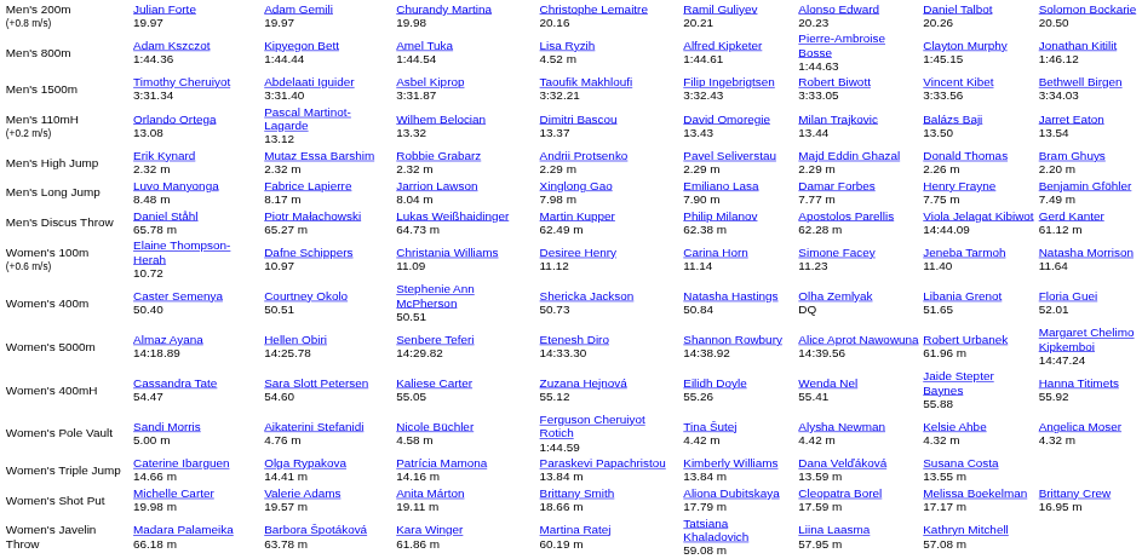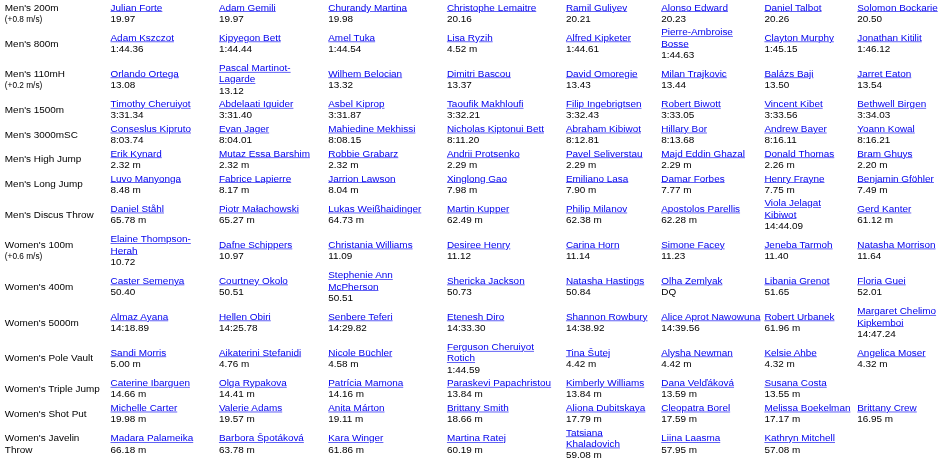rows swapped: Men's 1500m <-> Men's 110mH (+0.2 m/s)
+ row: Men's 3000mSC | Conseslus Kipruto 8:03.74 | Evan Jager 8:04.01 | Mahiedine Mekhissi 8:08.15 | Nicholas Kiptonui Bett 8:11.20 | Abraham Kibiwot 8:12.81 | Hillary Bor 8:13.68 | Andrew Bayer 8:16.11 | Yoann Kowal 8:16.21
- row: Women's 400mH | Cassandra Tate 54.47 | Sara Slott Petersen 54.60 | Kaliese Carter 55.05 | Zuzana Hejnová 55.12 | Eilidh Doyle 55.26 | Wenda Nel 55.41 | Jaide Stepter Baynes 55.88 | Hanna Titimets 55.92
